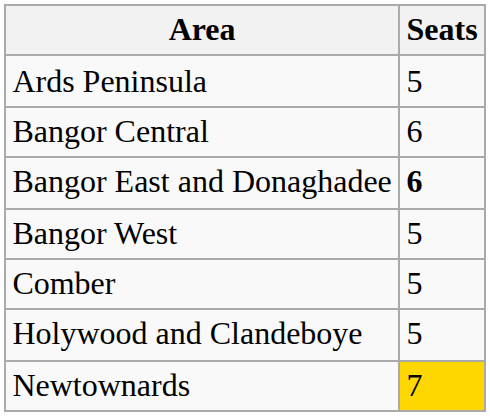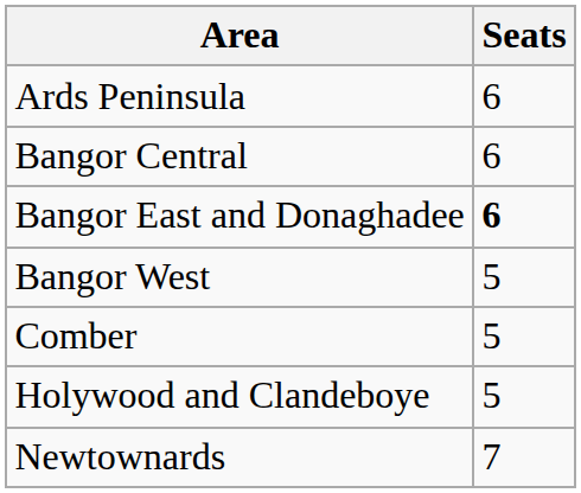Ards Peninsula | Seats: 5 -> 6
Newtownards | Seats: gold background -> no background
